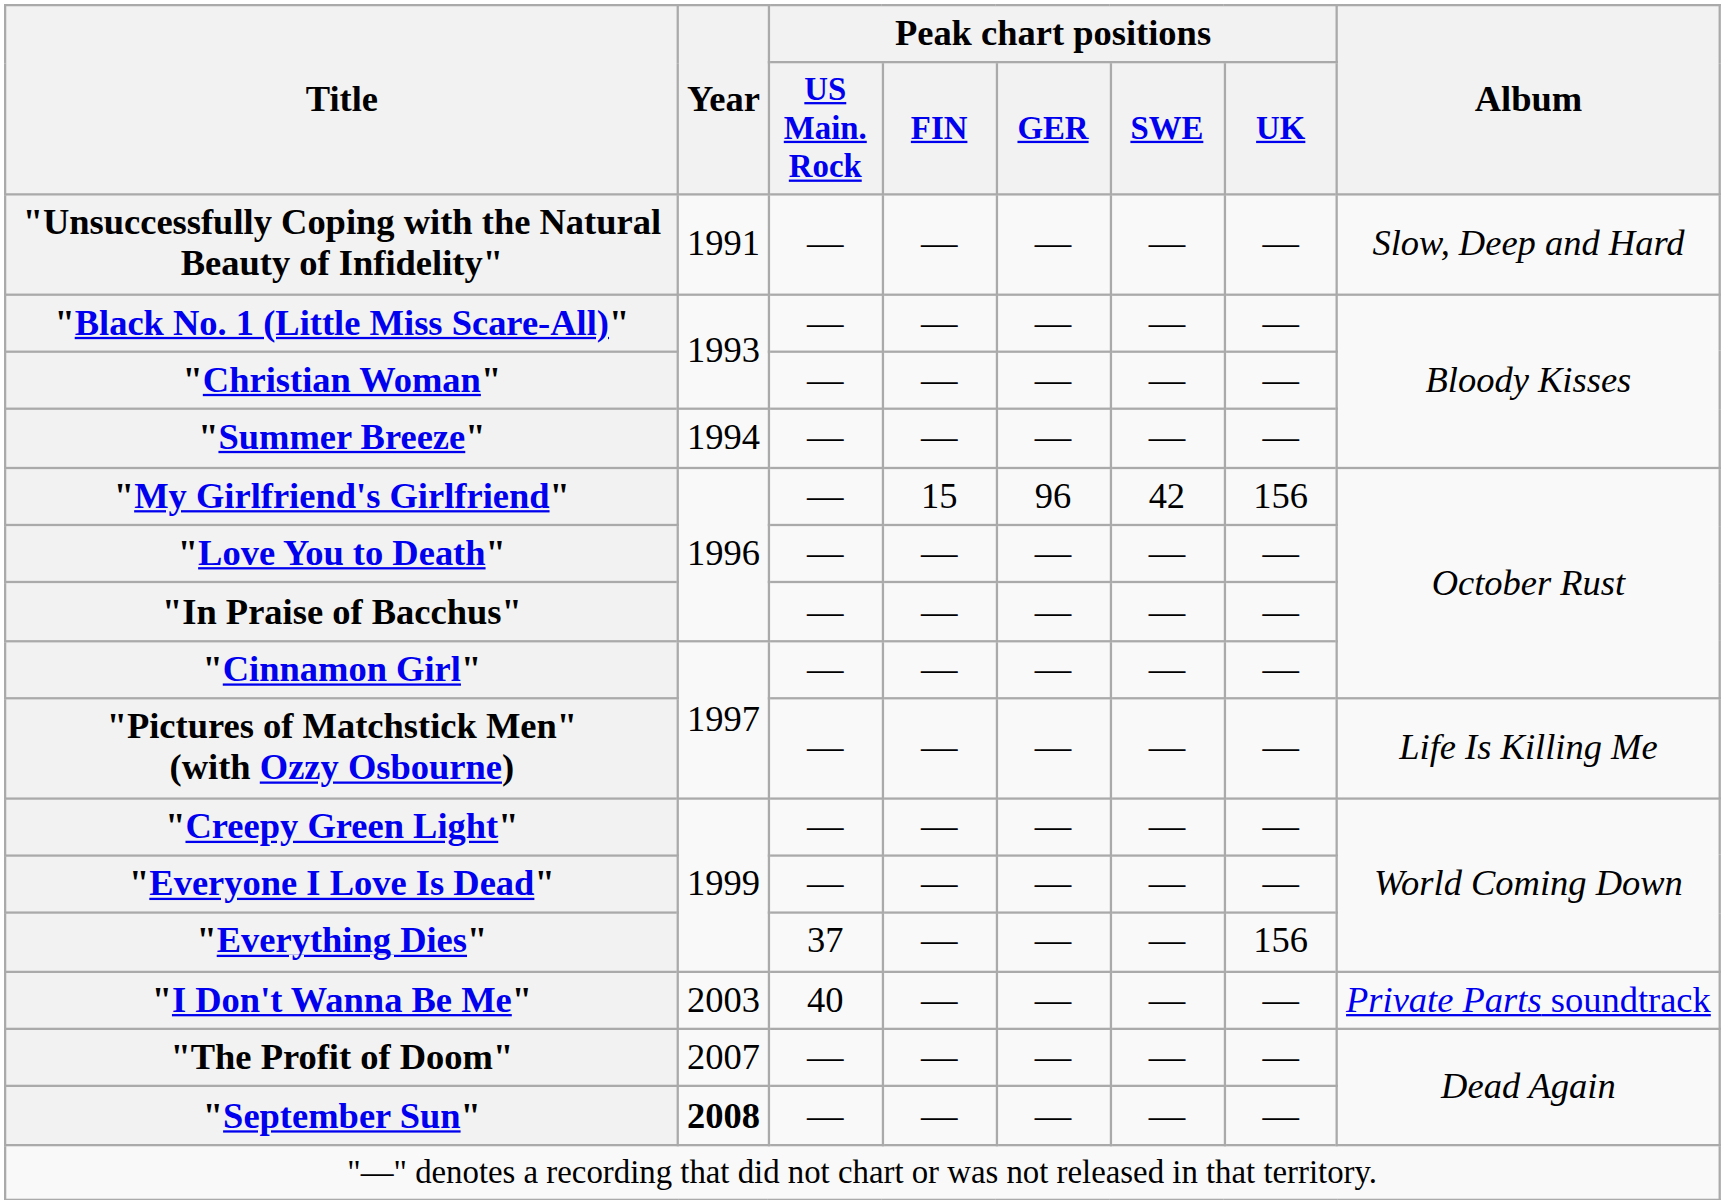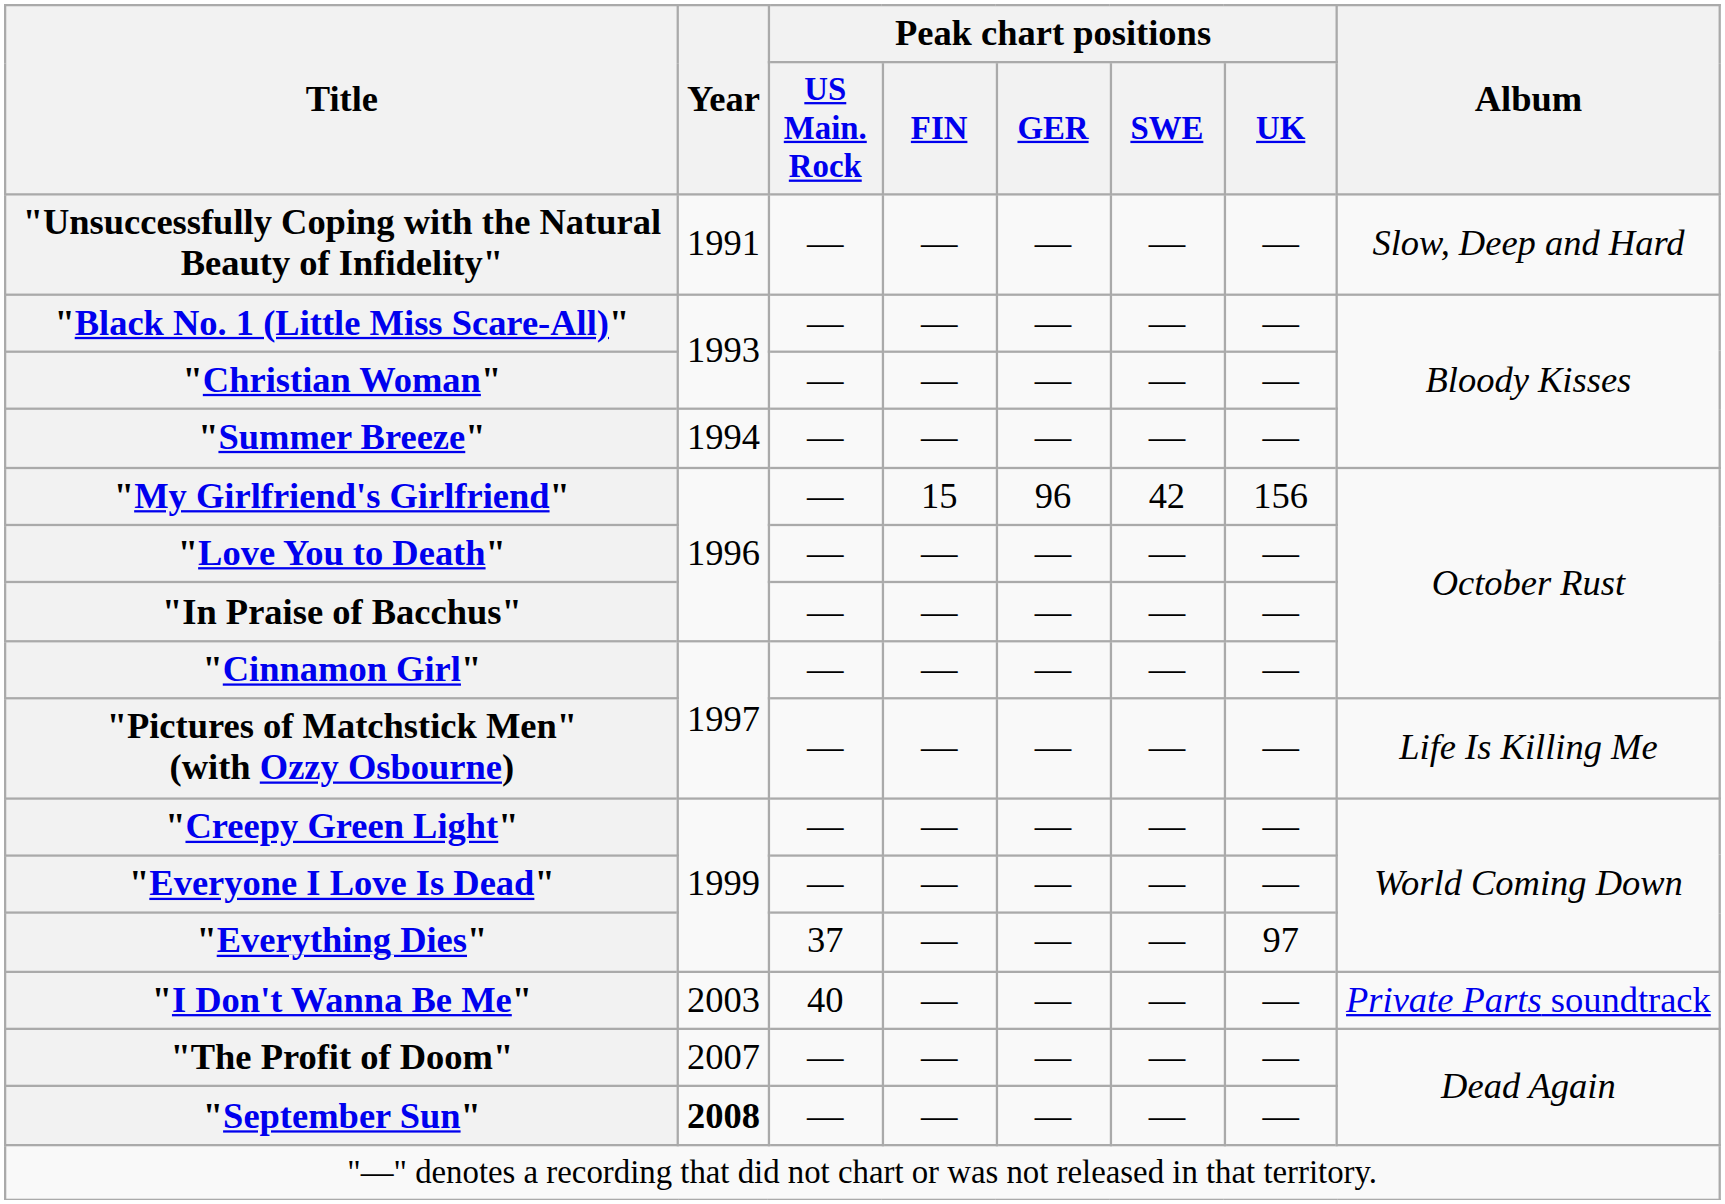"Everything Dies" | Peak chart positions / UK: 156 -> 97
